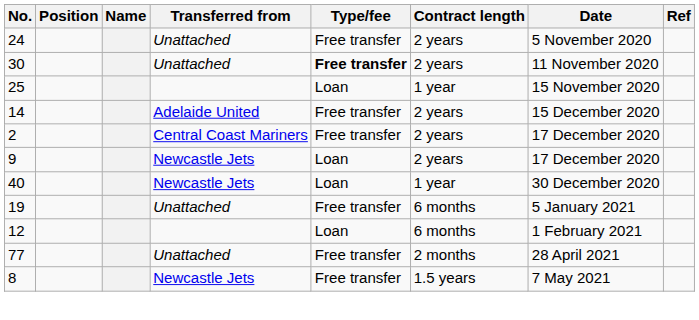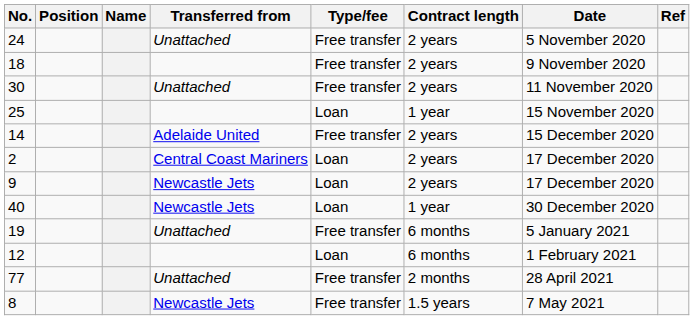+ row: 18 | Free transfer | 2 years | 9 November 2020
30 | Type/fee: bold -> normal
2 | Type/fee: Free transfer -> Loan
